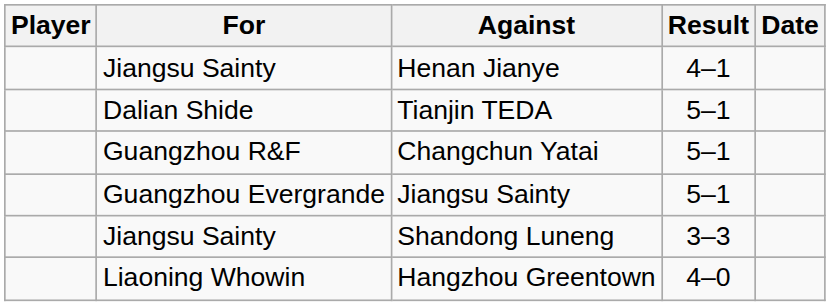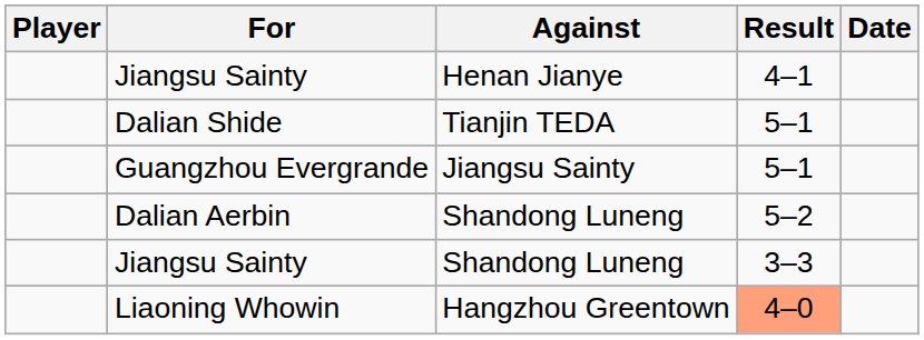- row: Guangzhou R&F | Changchun Yatai | 5–1
+ row: Dalian Aerbin | Shandong Luneng | 5–2
Liaoning Whowin | Result: no background -> lightsalmon background
